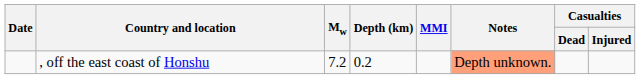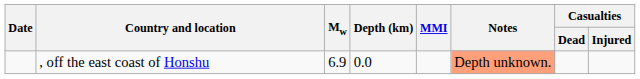, off the east coast of Honshu | Mw: 7.2 -> 6.9
, off the east coast of Honshu | Depth (km): 0.2 -> 0.0
